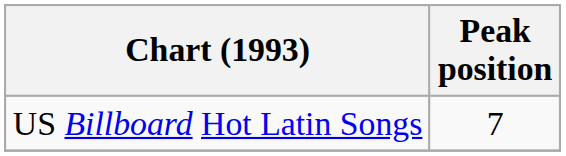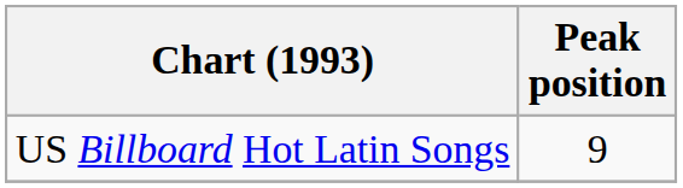US Billboard Hot Latin Songs | Peak position: 7 -> 9
